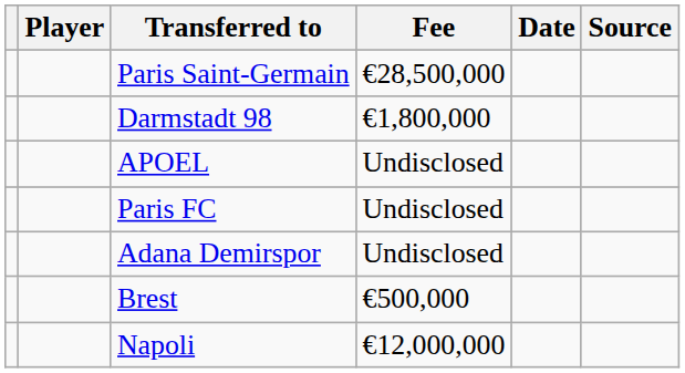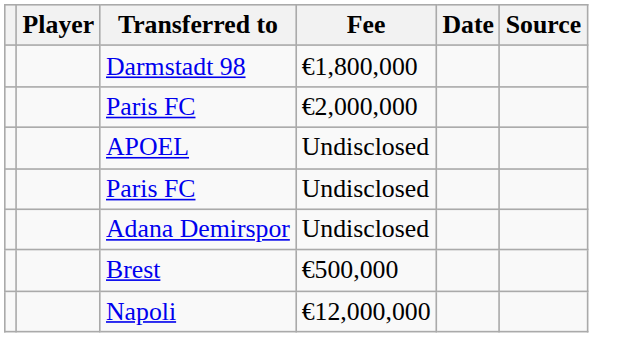- row: Paris Saint-Germain | €28,500,000
+ row: Paris FC | €2,000,000
